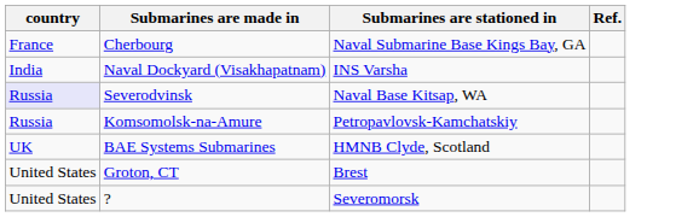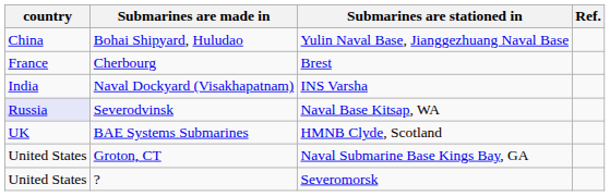+ row: China | Bohai Shipyard, Huludao | Yulin Naval Base, Jianggezhuang Naval Base
Cherbourg | Submarines are stationed in: Naval Submarine Base Kings Bay, GA -> Brest
- row: Russia | Komsomolsk-na-Amure | Petropavlovsk-Kamchatskiy
Groton, CT | Submarines are stationed in: Brest -> Naval Submarine Base Kings Bay, GA
